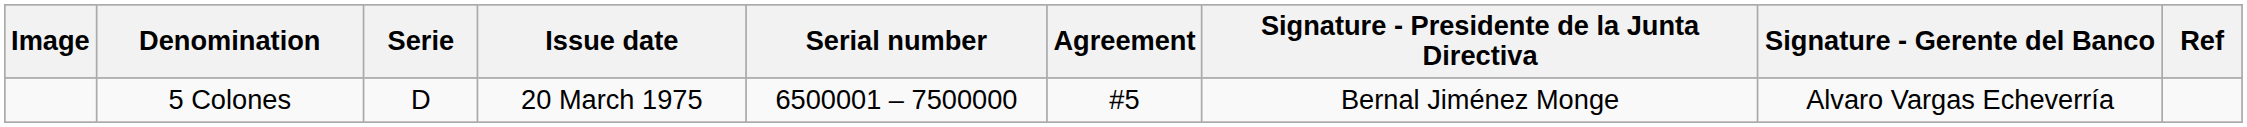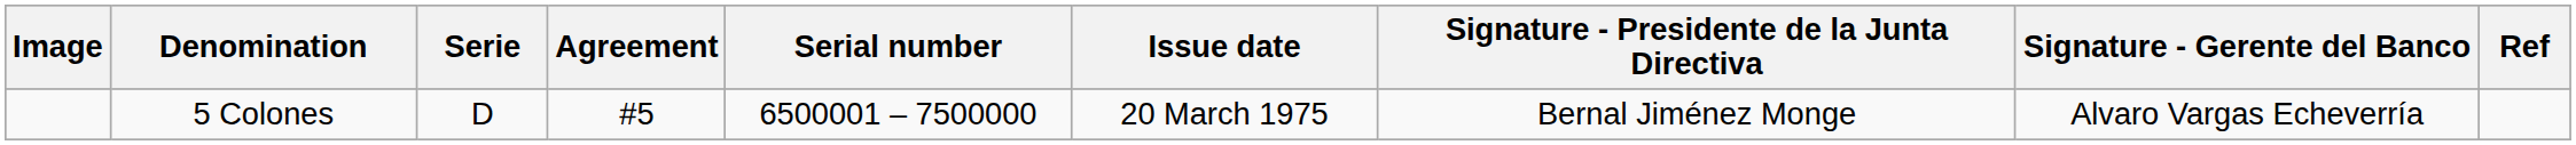columns swapped: Issue date <-> Agreement
